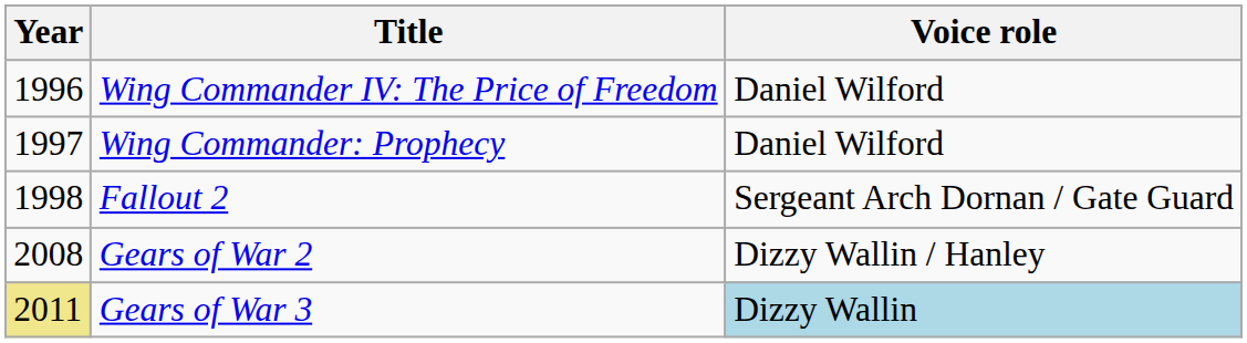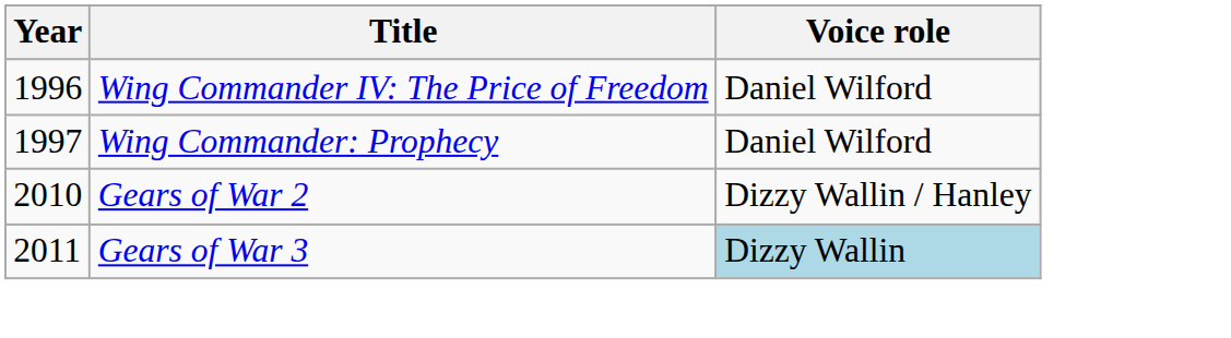- row: 1998 | Fallout 2 | Sergeant Arch Dornan / Gate Guard
Gears of War 2 | Year: 2008 -> 2010
Gears of War 3 | Year: khaki background -> no background
